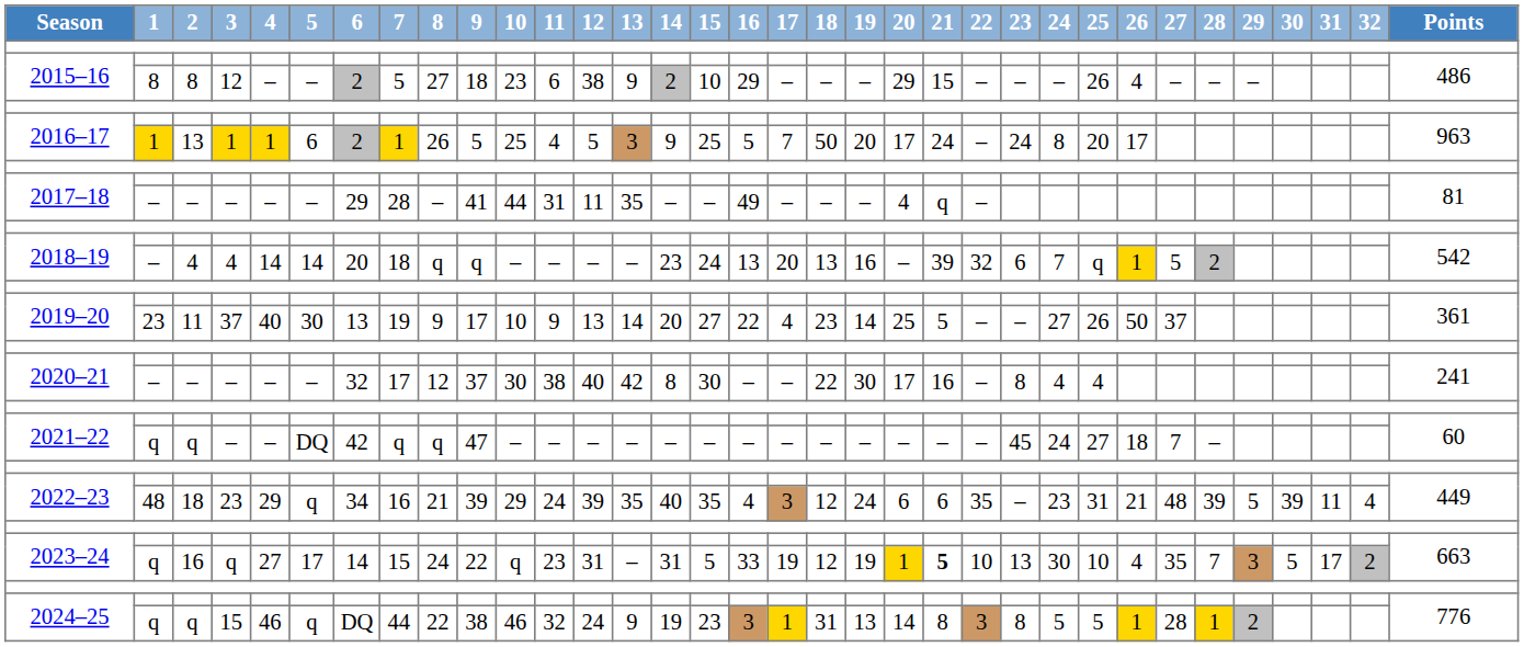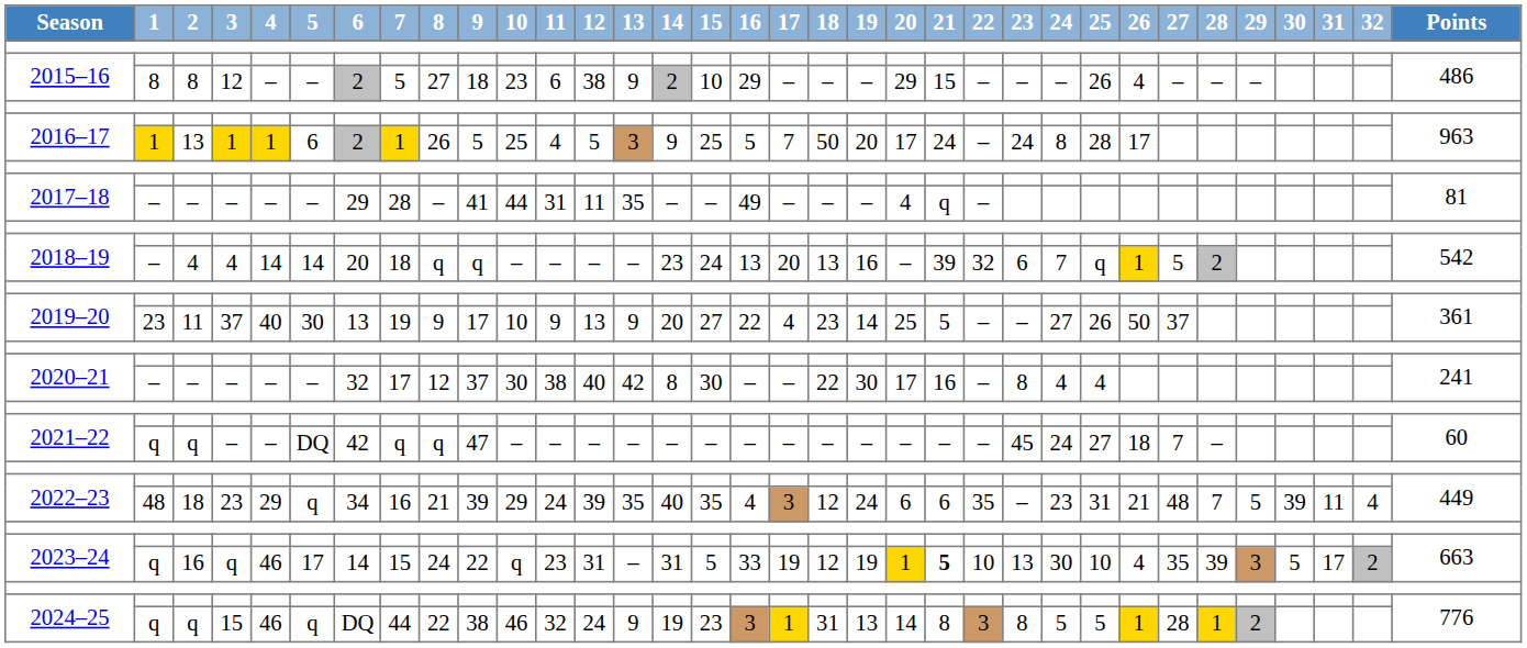2016–17 / 13 | 25: 20 -> 28
2019–20 / 11 | 13: 14 -> 9
2022–23 / 18 | 28: 39 -> 7
2023–24 / 16 | 4: 27 -> 46
2023–24 / 16 | 28: 7 -> 39
